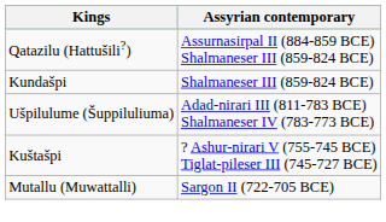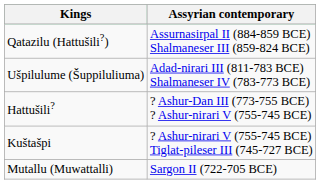- row: Kundašpi | Shalmaneser III (859-824 BCE)
+ row: Hattušili? | ? Ashur-Dan III (773-755 BCE) ? Ashur-nirari V (755-745 BCE)
